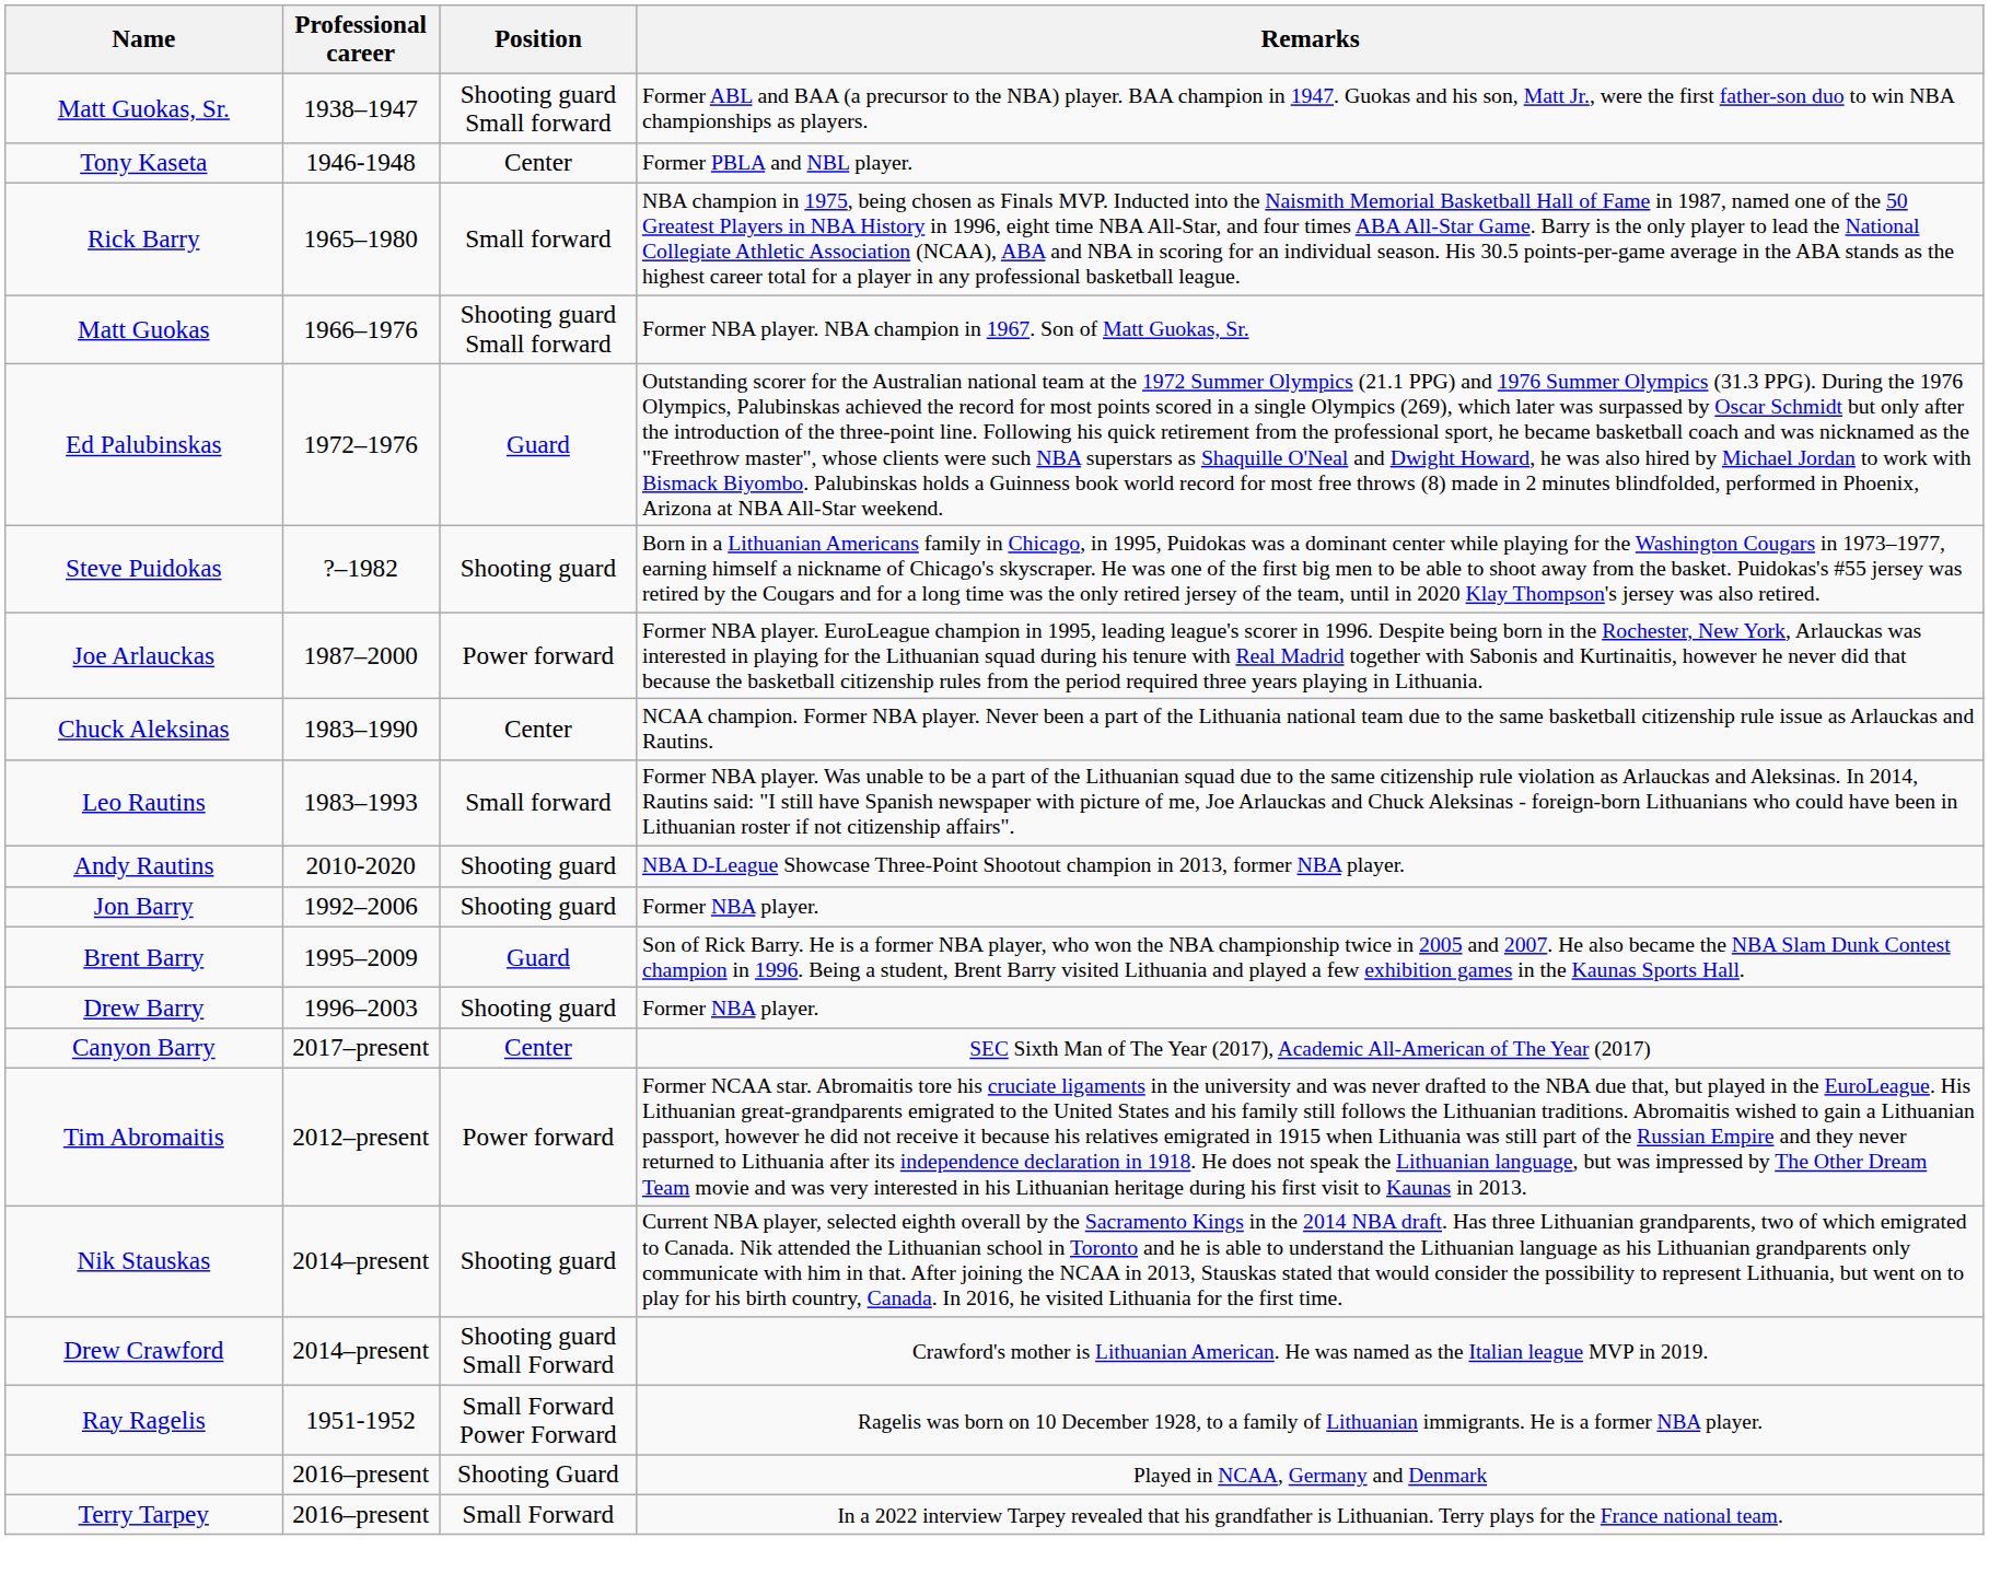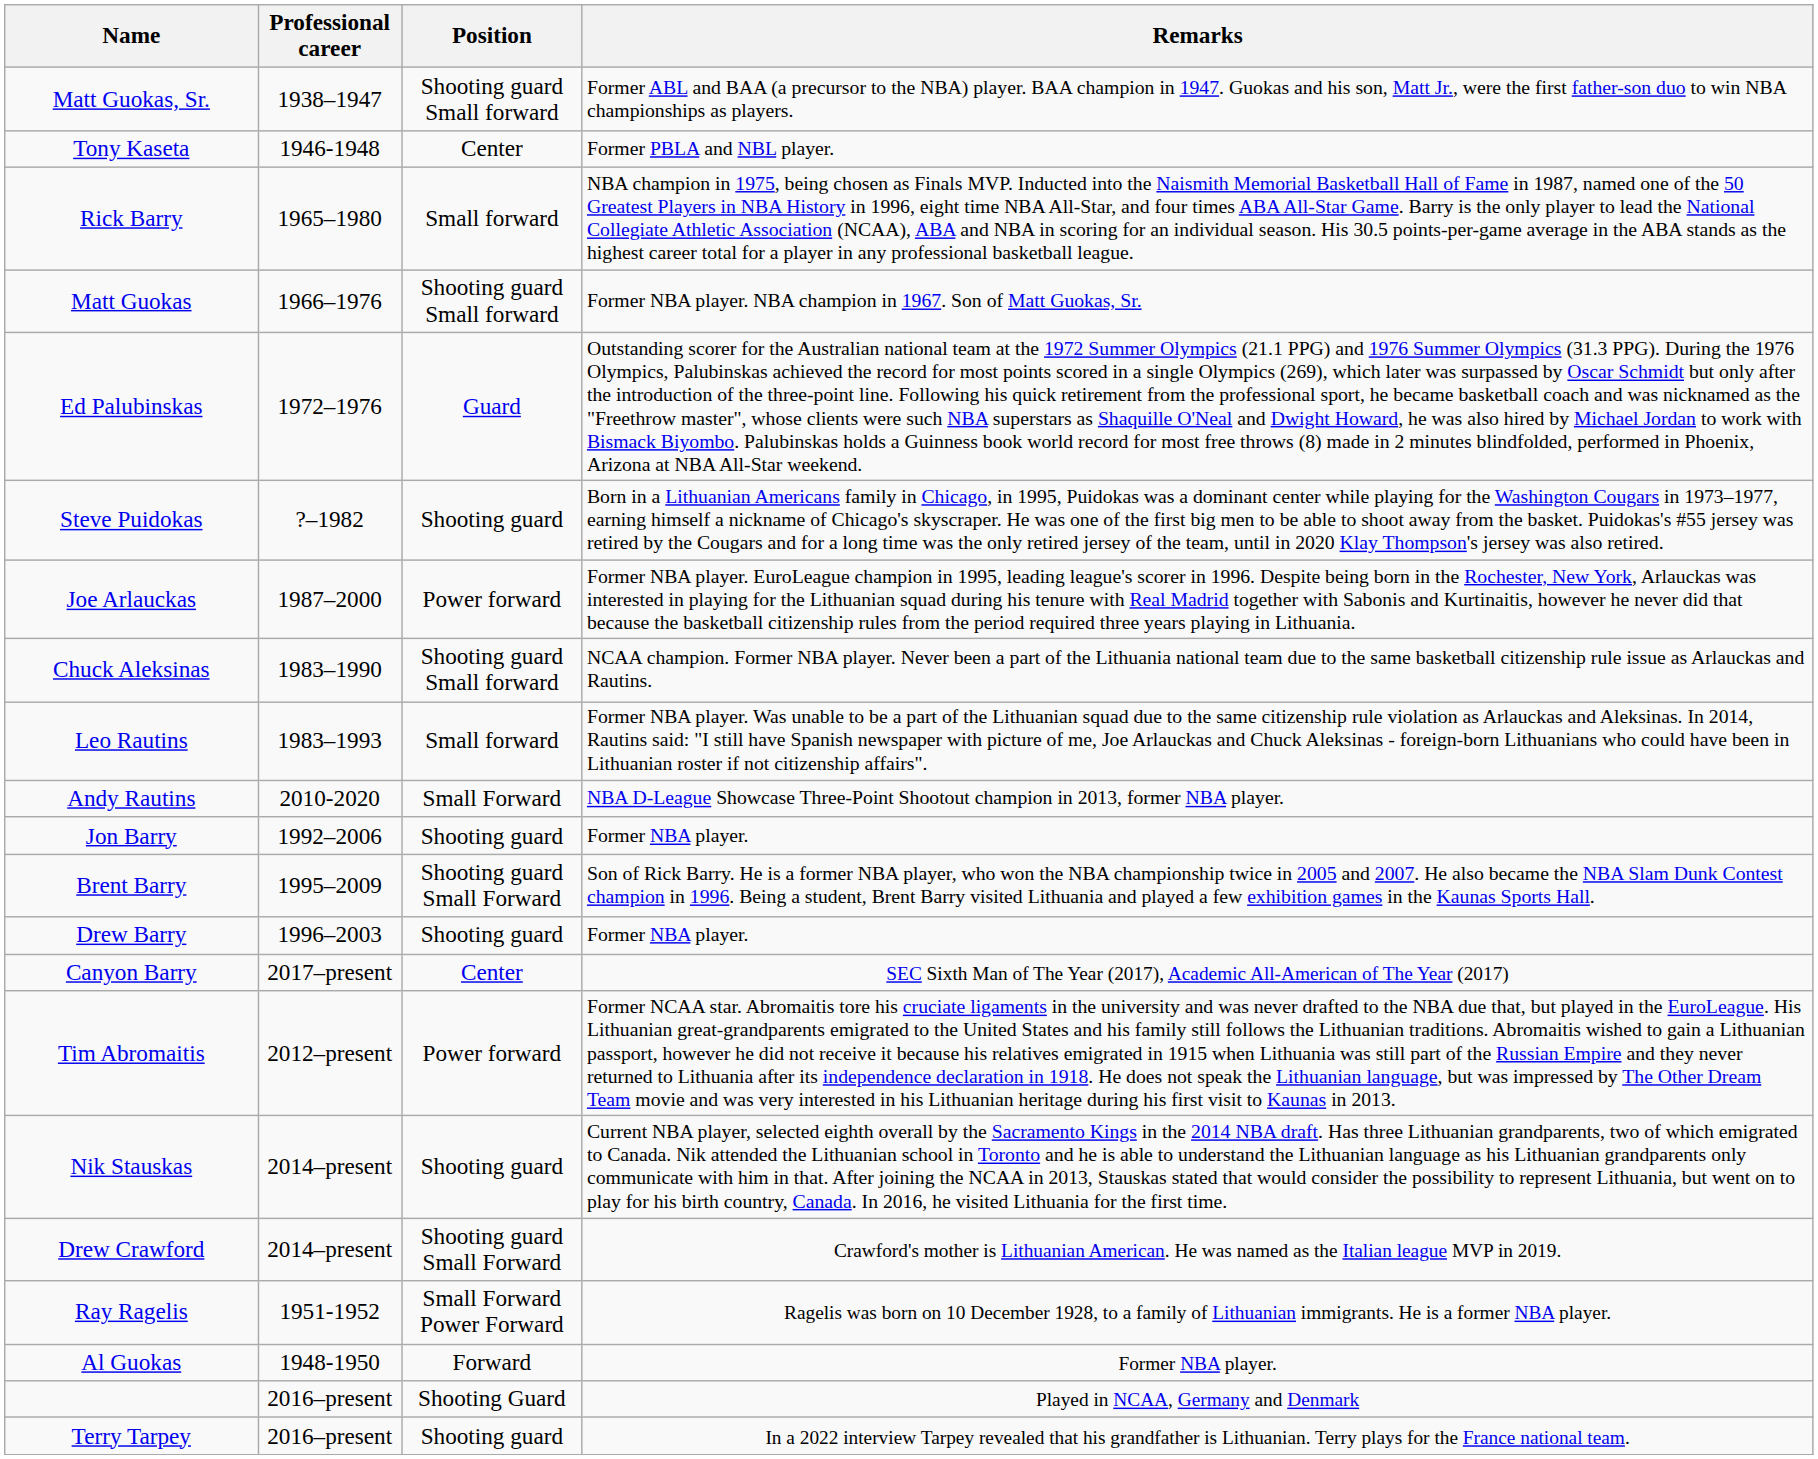Chuck Aleksinas | Position: Center -> Shooting guard Small forward
Andy Rautins | Position: Shooting guard -> Small Forward
Brent Barry | Position: Guard -> Shooting guard Small Forward
+ row: Al Guokas | 1948-1950 | Forward | Former NBA player.
Terry Tarpey | Position: Small Forward -> Shooting guard
